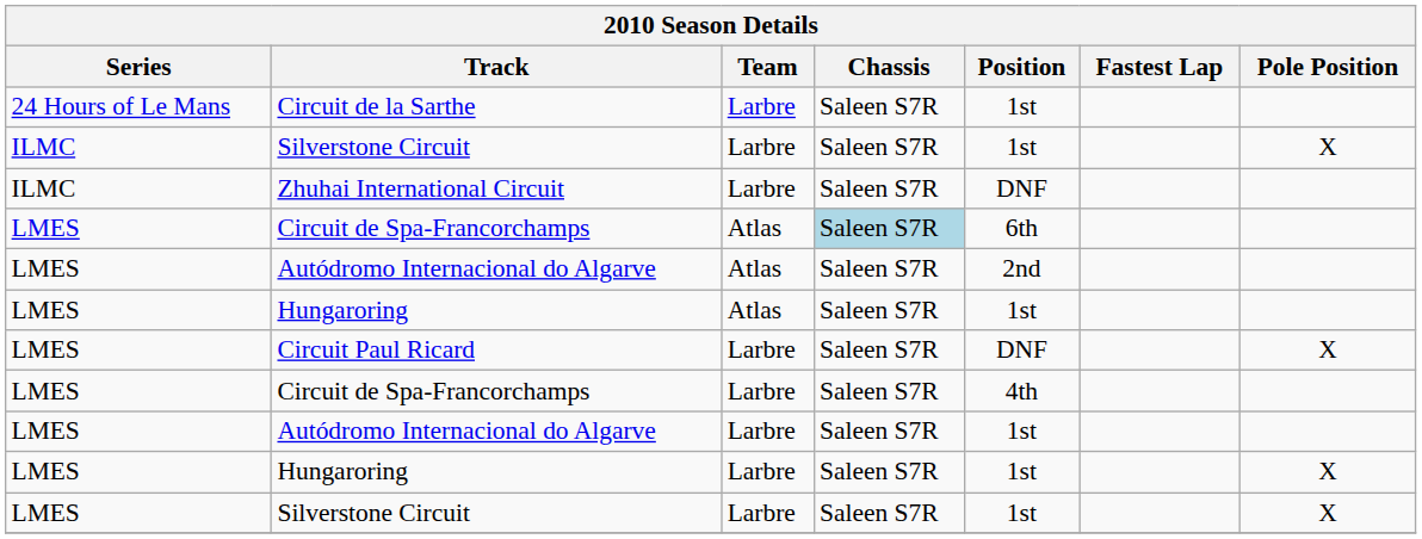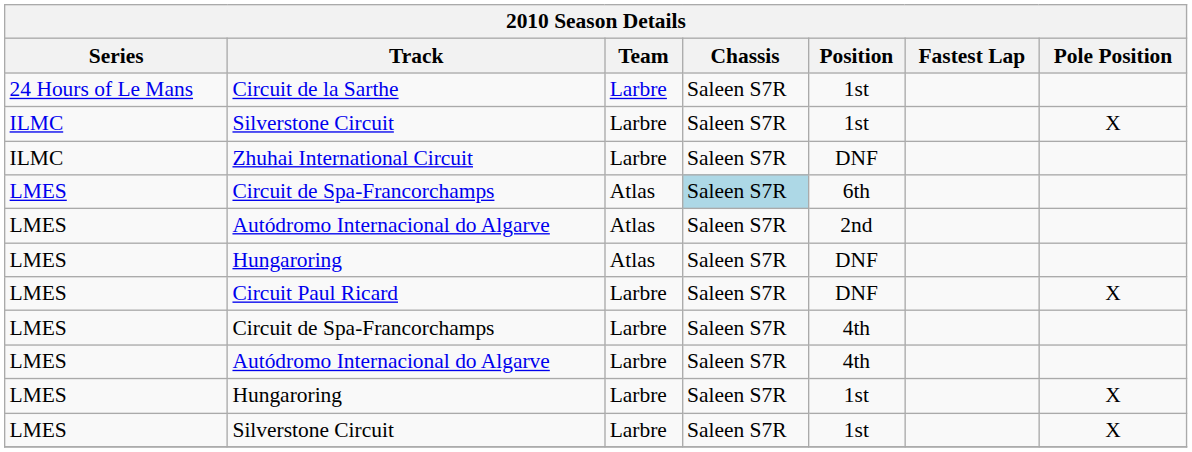Hungaroring / Atlas | Position: 1st -> DNF
Autódromo Internacional do Algarve / Larbre | Position: 1st -> 4th
